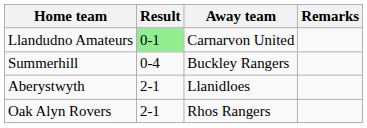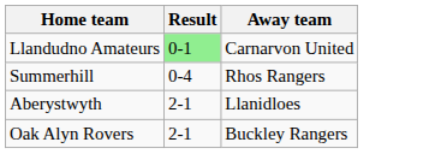- column: Remarks
Summerhill | Away team: Buckley Rangers -> Rhos Rangers
Oak Alyn Rovers | Away team: Rhos Rangers -> Buckley Rangers
